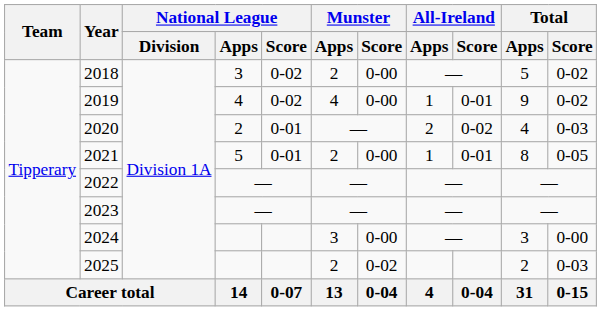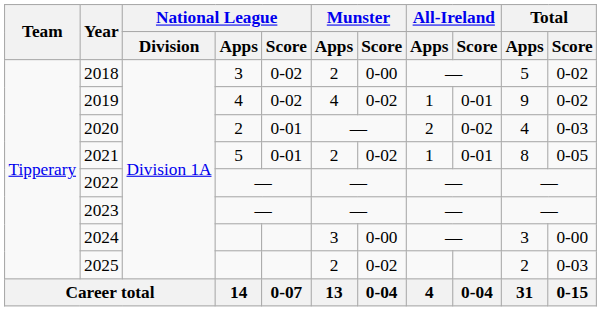2019 | Munster / Score: 0-00 -> 0-02
2021 | Munster / Score: 0-00 -> 0-02
